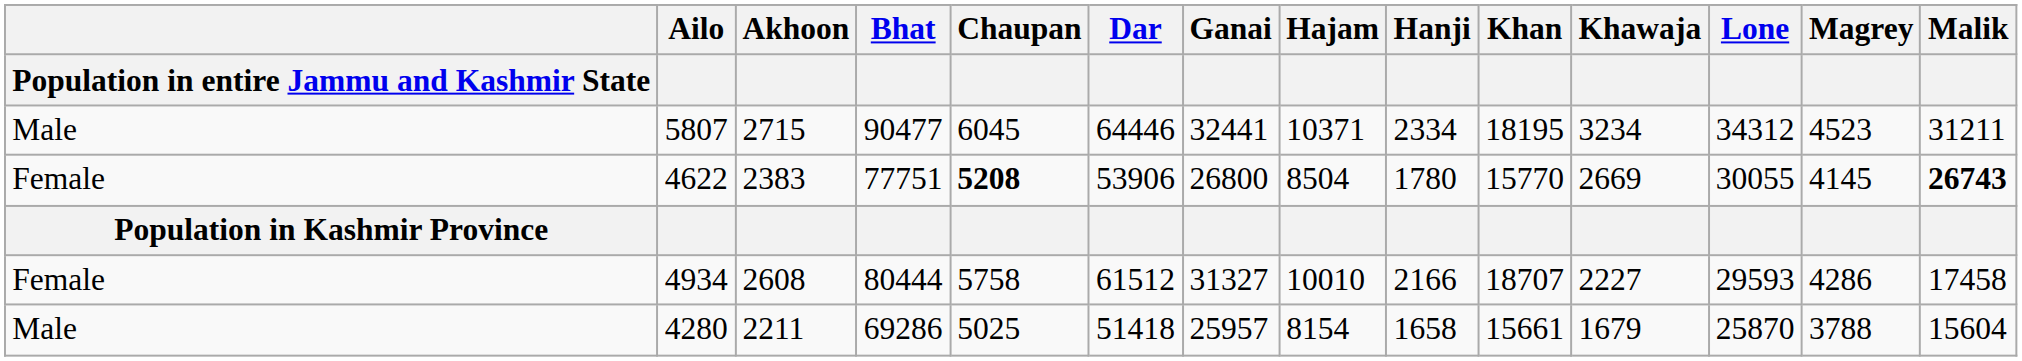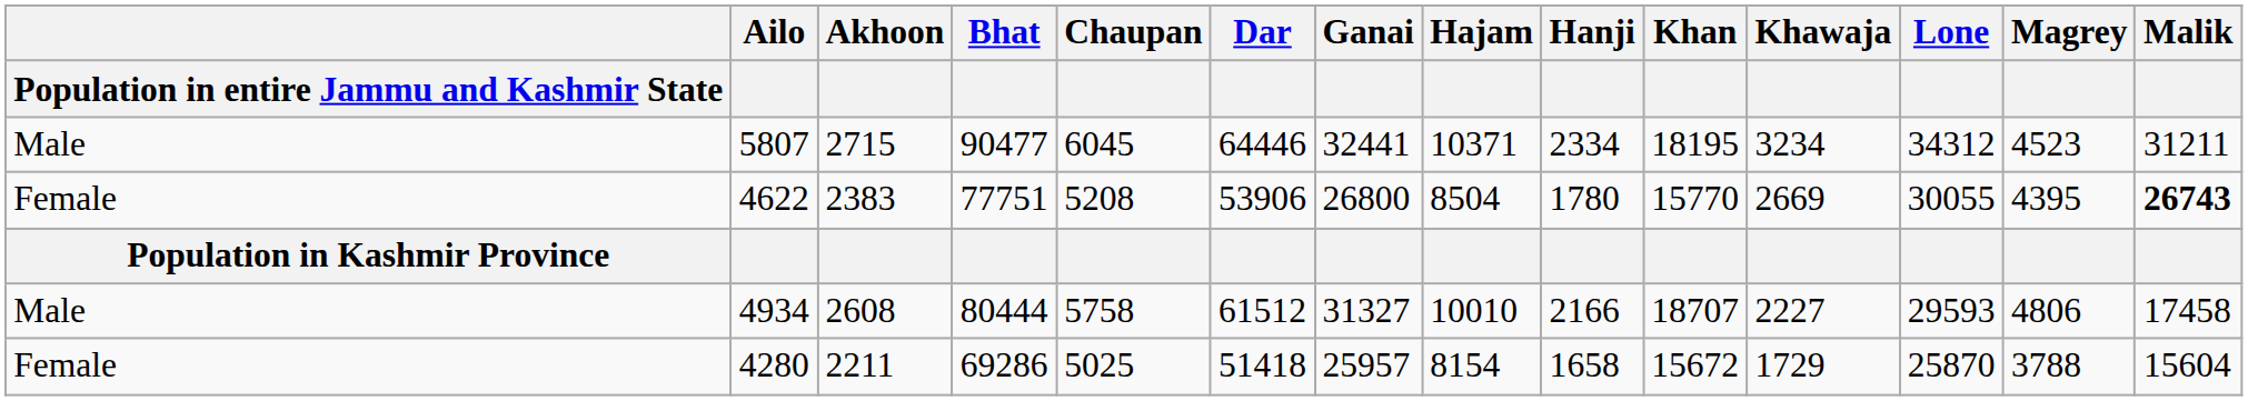4622 | Chaupan: bold -> normal
4622 | Magrey: 4145 -> 4395
4934 | Population in entire Jammu and Kashmir State: Female -> Male
4934 | Magrey: 4286 -> 4806
4280 | Population in entire Jammu and Kashmir State: Male -> Female
4280 | Khan: 15661 -> 15672
4280 | Khawaja: 1679 -> 1729
